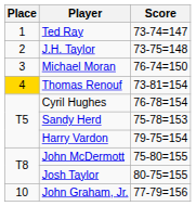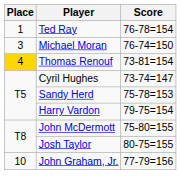Ted Ray | Score: 73-74=147 -> 76-78=154
- row: 2 | J.H. Taylor | 73-75=148
Cyril Hughes | Score: 76-78=154 -> 73-74=147
